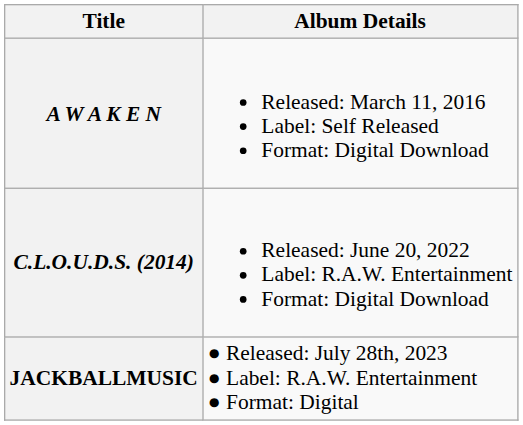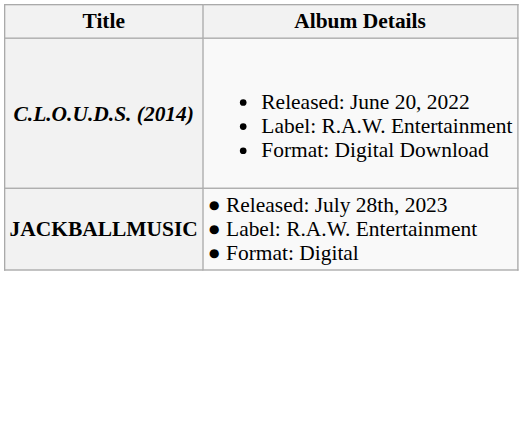- row: A W A K E N | Released: March 11, 2016 Label: Self Released Format: Digital Download
